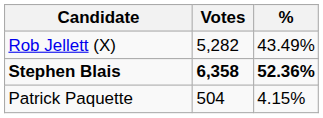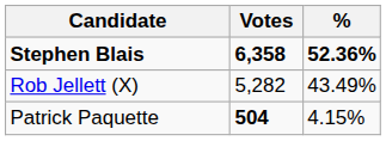rows swapped: Stephen Blais <-> Rob Jellett (X)
Patrick Paquette | Votes: normal -> bold
